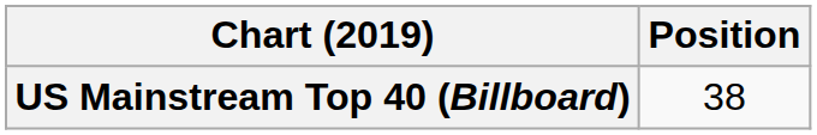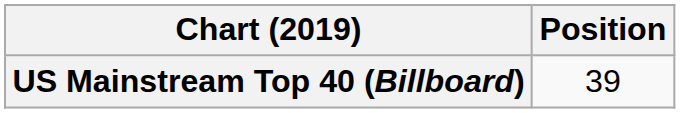US Mainstream Top 40 (Billboard) | Position: 38 -> 39
